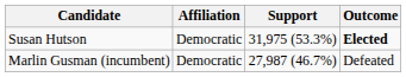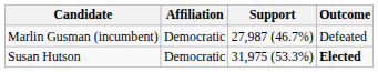rows swapped: Susan Hutson <-> Marlin Gusman (incumbent)
